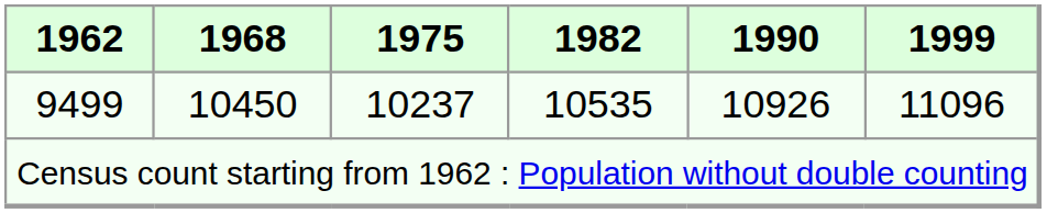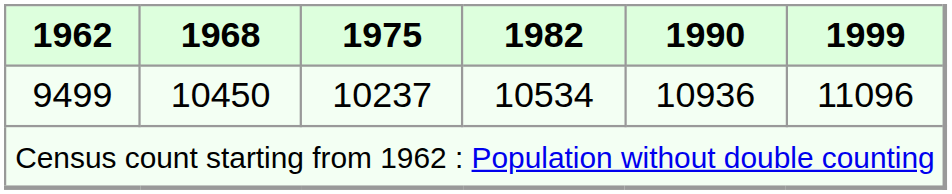9499 | 1982: 10535 -> 10534
9499 | 1990: 10926 -> 10936
